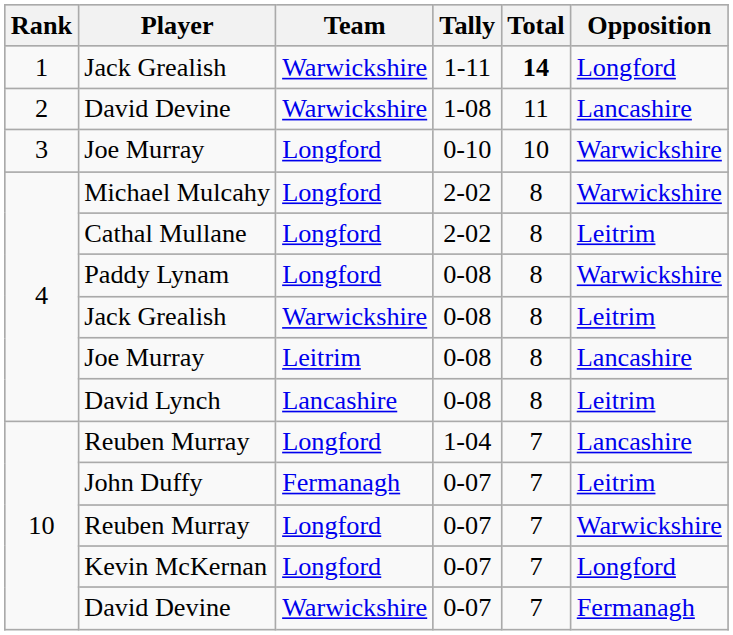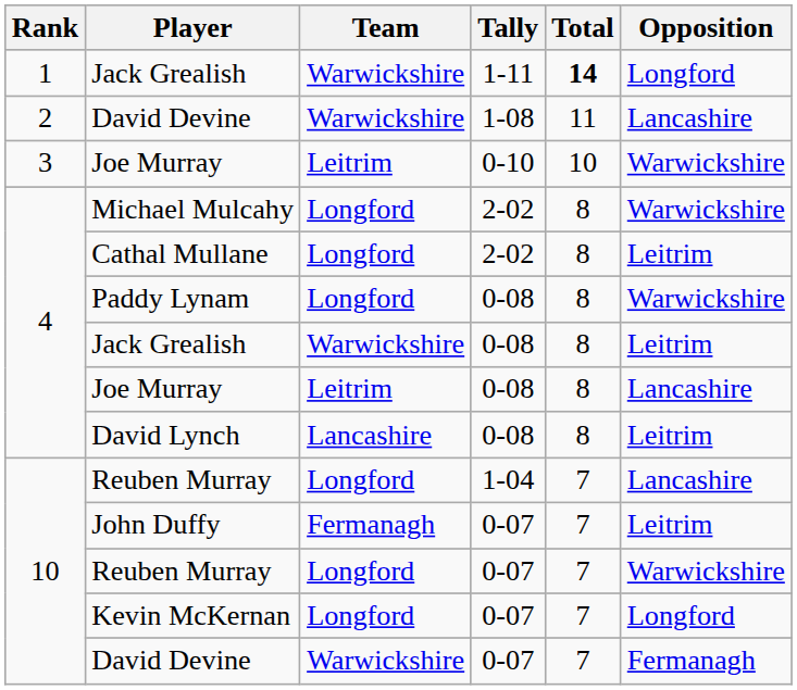Joe Murray / 0-10 | Team: Longford -> Leitrim
